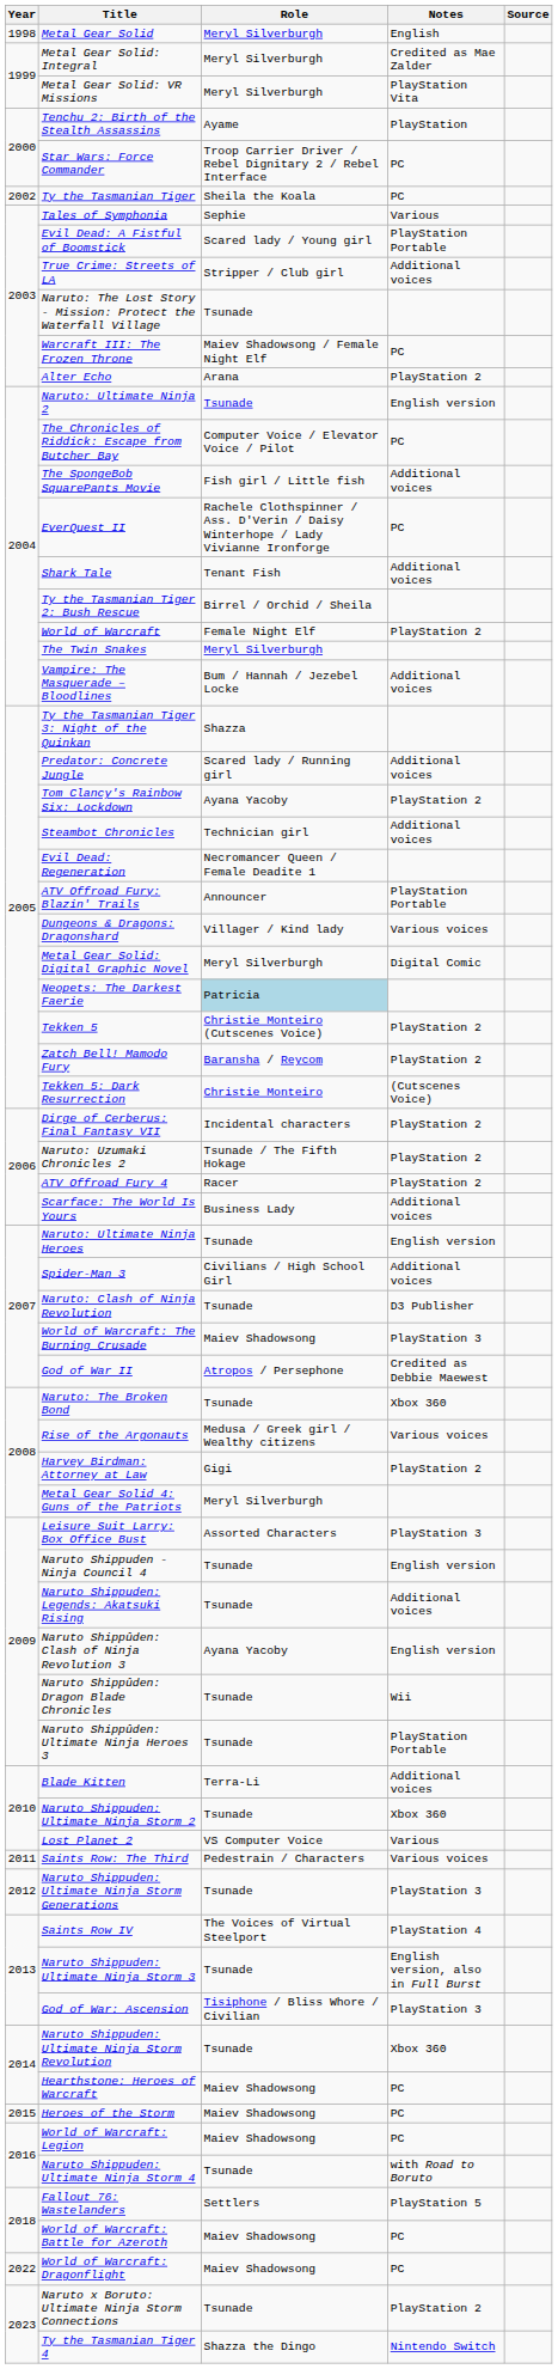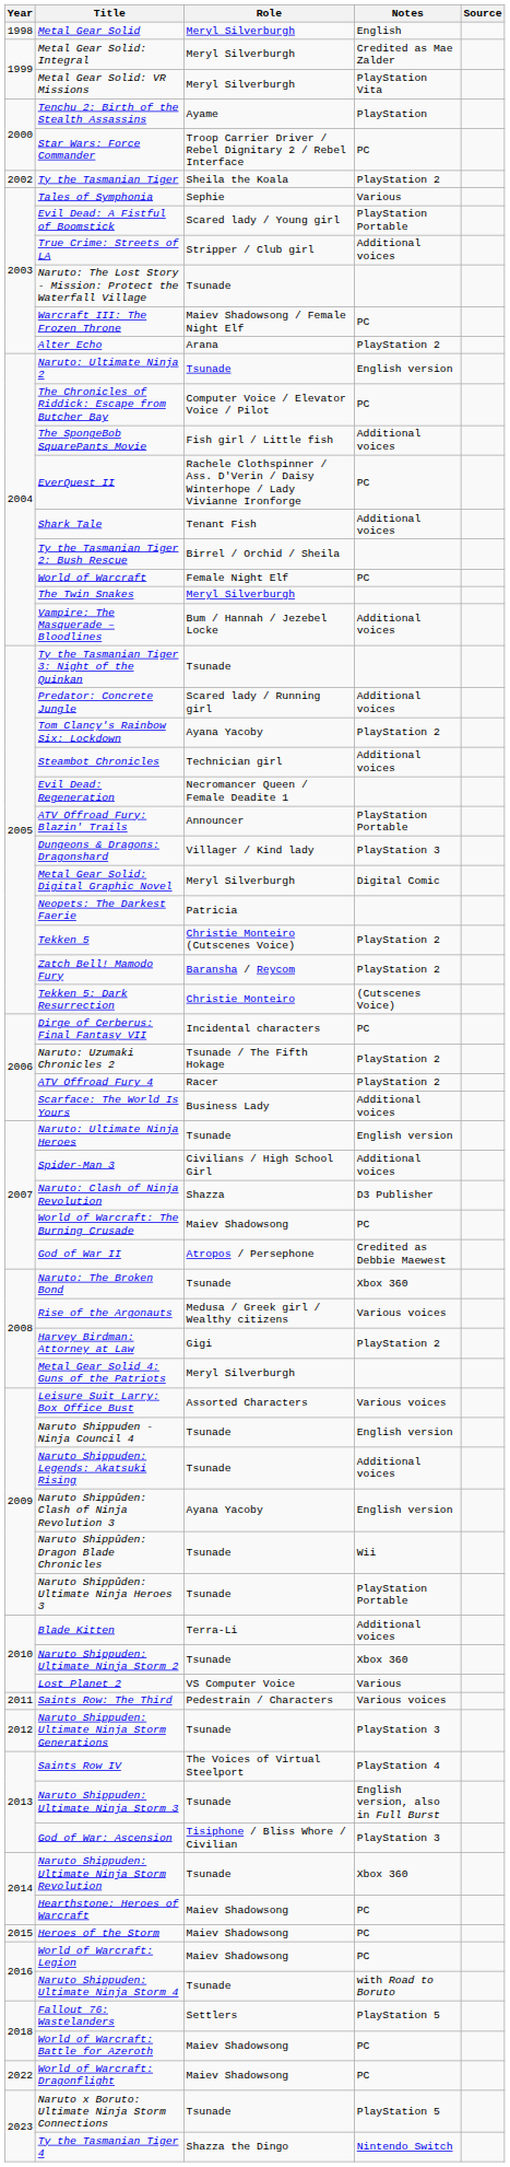Ty the Tasmanian Tiger | Notes: PC -> PlayStation 2
World of Warcraft | Notes: PlayStation 2 -> PC
Ty the Tasmanian Tiger 3: Night of the Quinkan | Role: Shazza -> Tsunade
Dungeons & Dragons: Dragonshard | Notes: Various voices -> PlayStation 3
Neopets: The Darkest Faerie | Role: lightblue background -> no background
Dirge of Cerberus: Final Fantasy VII | Notes: PlayStation 2 -> PC
Naruto: Clash of Ninja Revolution | Role: Tsunade -> Shazza
World of Warcraft: The Burning Crusade | Notes: PlayStation 3 -> PC
Leisure Suit Larry: Box Office Bust | Notes: PlayStation 3 -> Various voices
Naruto x Boruto: Ultimate Ninja Storm Connections | Notes: PlayStation 2 -> PlayStation 5
